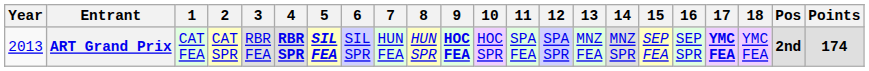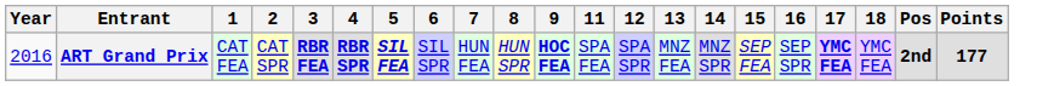- column: 10 | HOC SPR
ART Grand Prix | Year: 2013 -> 2016
ART Grand Prix | 3: normal -> bold
ART Grand Prix | Points: 174 -> 177
